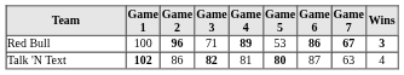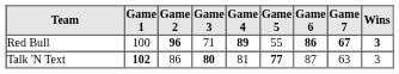Red Bull | Game 5: 53 -> 55
Talk 'N Text | Game 3: 82 -> 80
Talk 'N Text | Game 5: 80 -> 77
Talk 'N Text | Wins: 4 -> 3
